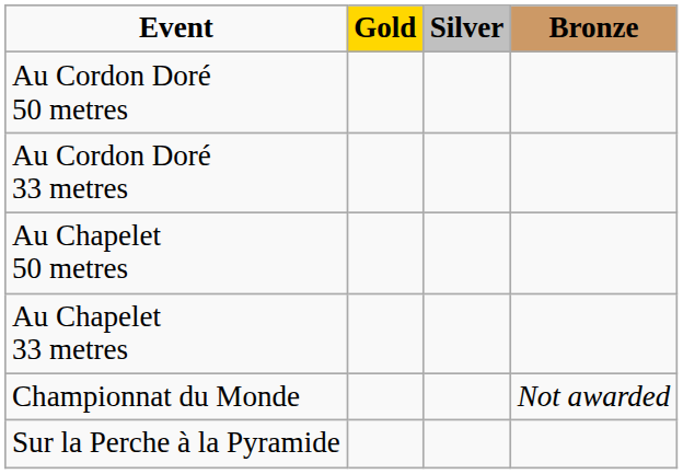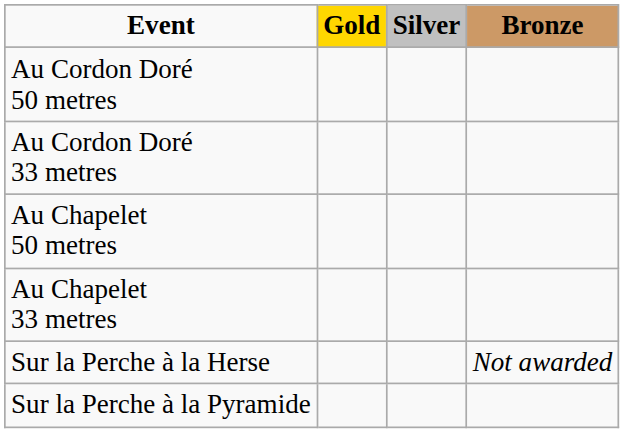- row: Championnat du Monde | Not awarded
+ row: Sur la Perche à la Herse | Not awarded
